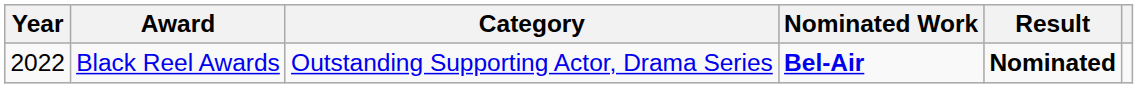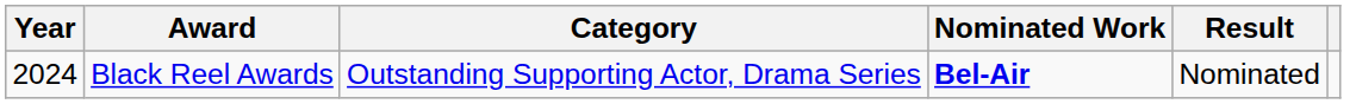Black Reel Awards | Year: 2022 -> 2024
Black Reel Awards | Result: bold -> normal
